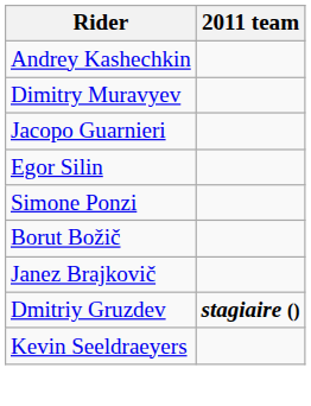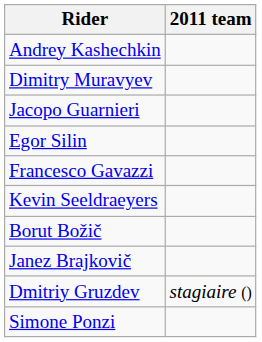+ row: Francesco Gavazzi
rows swapped: Kevin Seeldraeyers <-> Simone Ponzi
Dmitriy Gruzdev | 2011 team: bold -> normal
